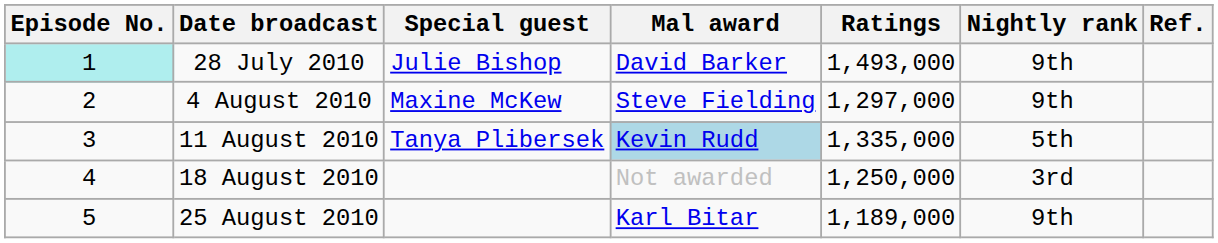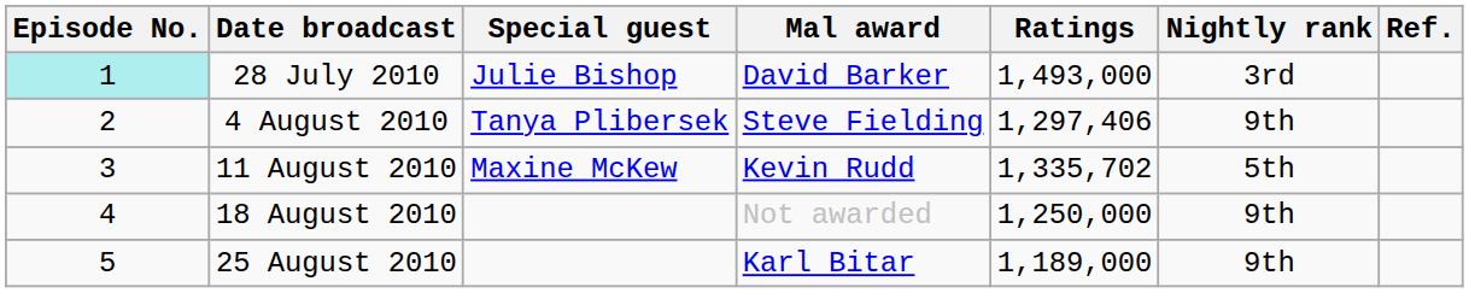28 July 2010 | Nightly rank: 9th -> 3rd
4 August 2010 | Special guest: Maxine McKew -> Tanya Plibersek
4 August 2010 | Ratings: 1,297,000 -> 1,297,406
11 August 2010 | Special guest: Tanya Plibersek -> Maxine McKew
11 August 2010 | Mal award: lightblue background -> no background
11 August 2010 | Ratings: 1,335,000 -> 1,335,702
18 August 2010 | Nightly rank: 3rd -> 9th
